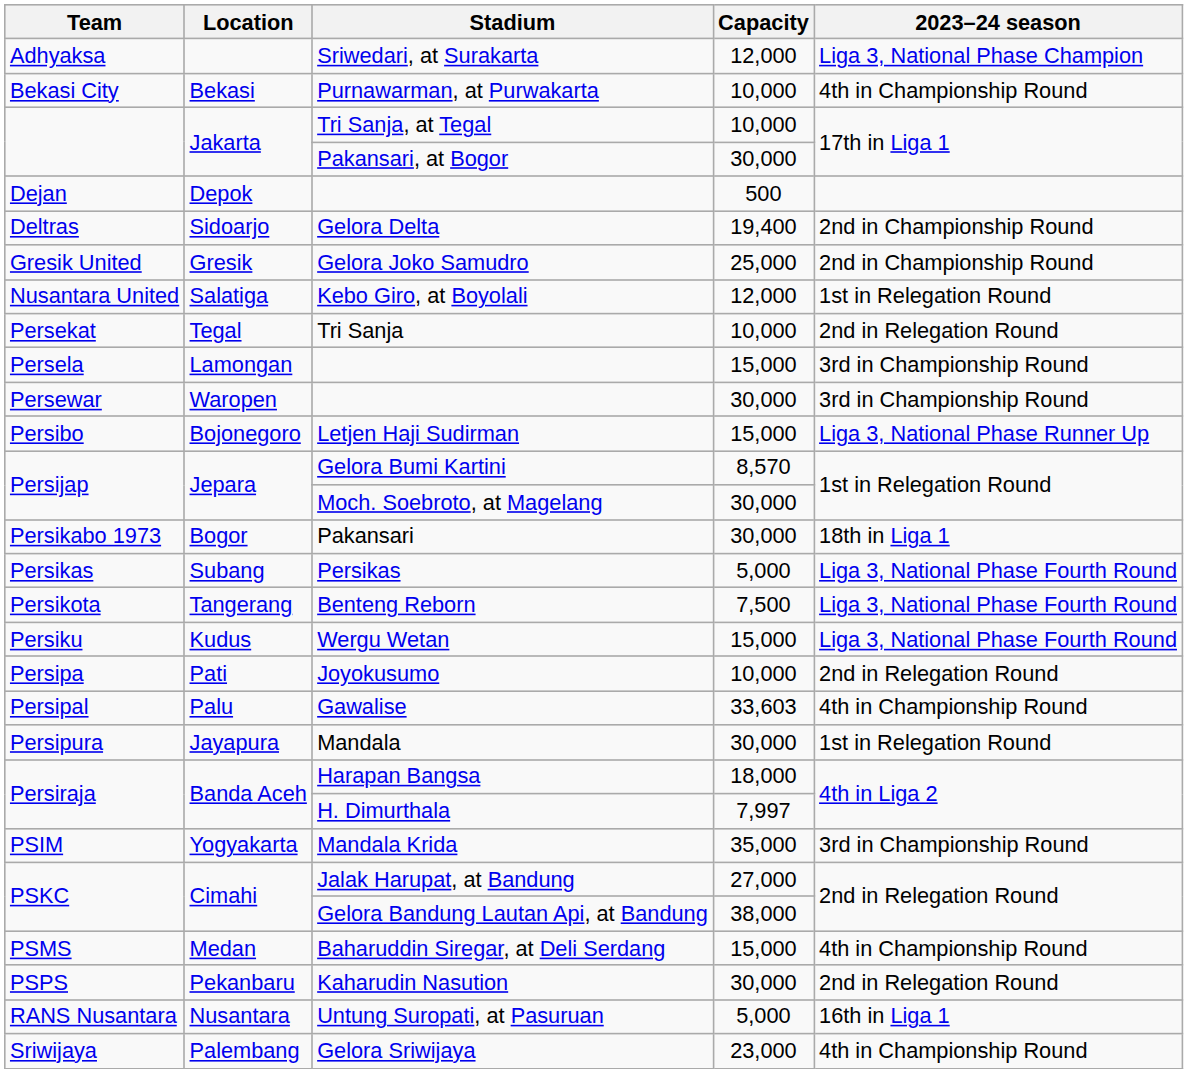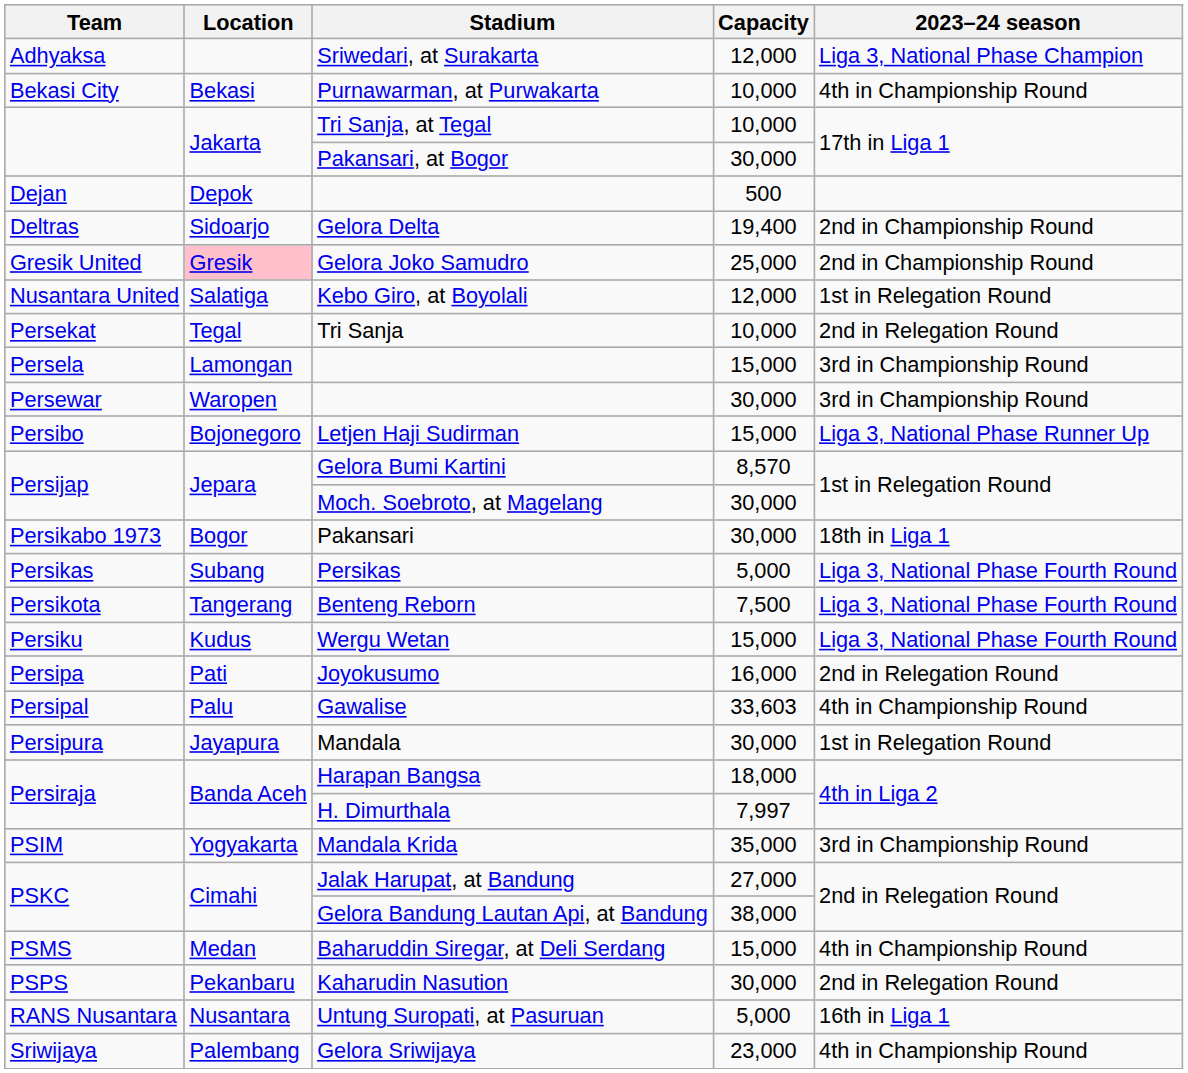Gelora Joko Samudro | Location: no background -> pink background
Joyokusumo | Capacity: 10,000 -> 16,000
